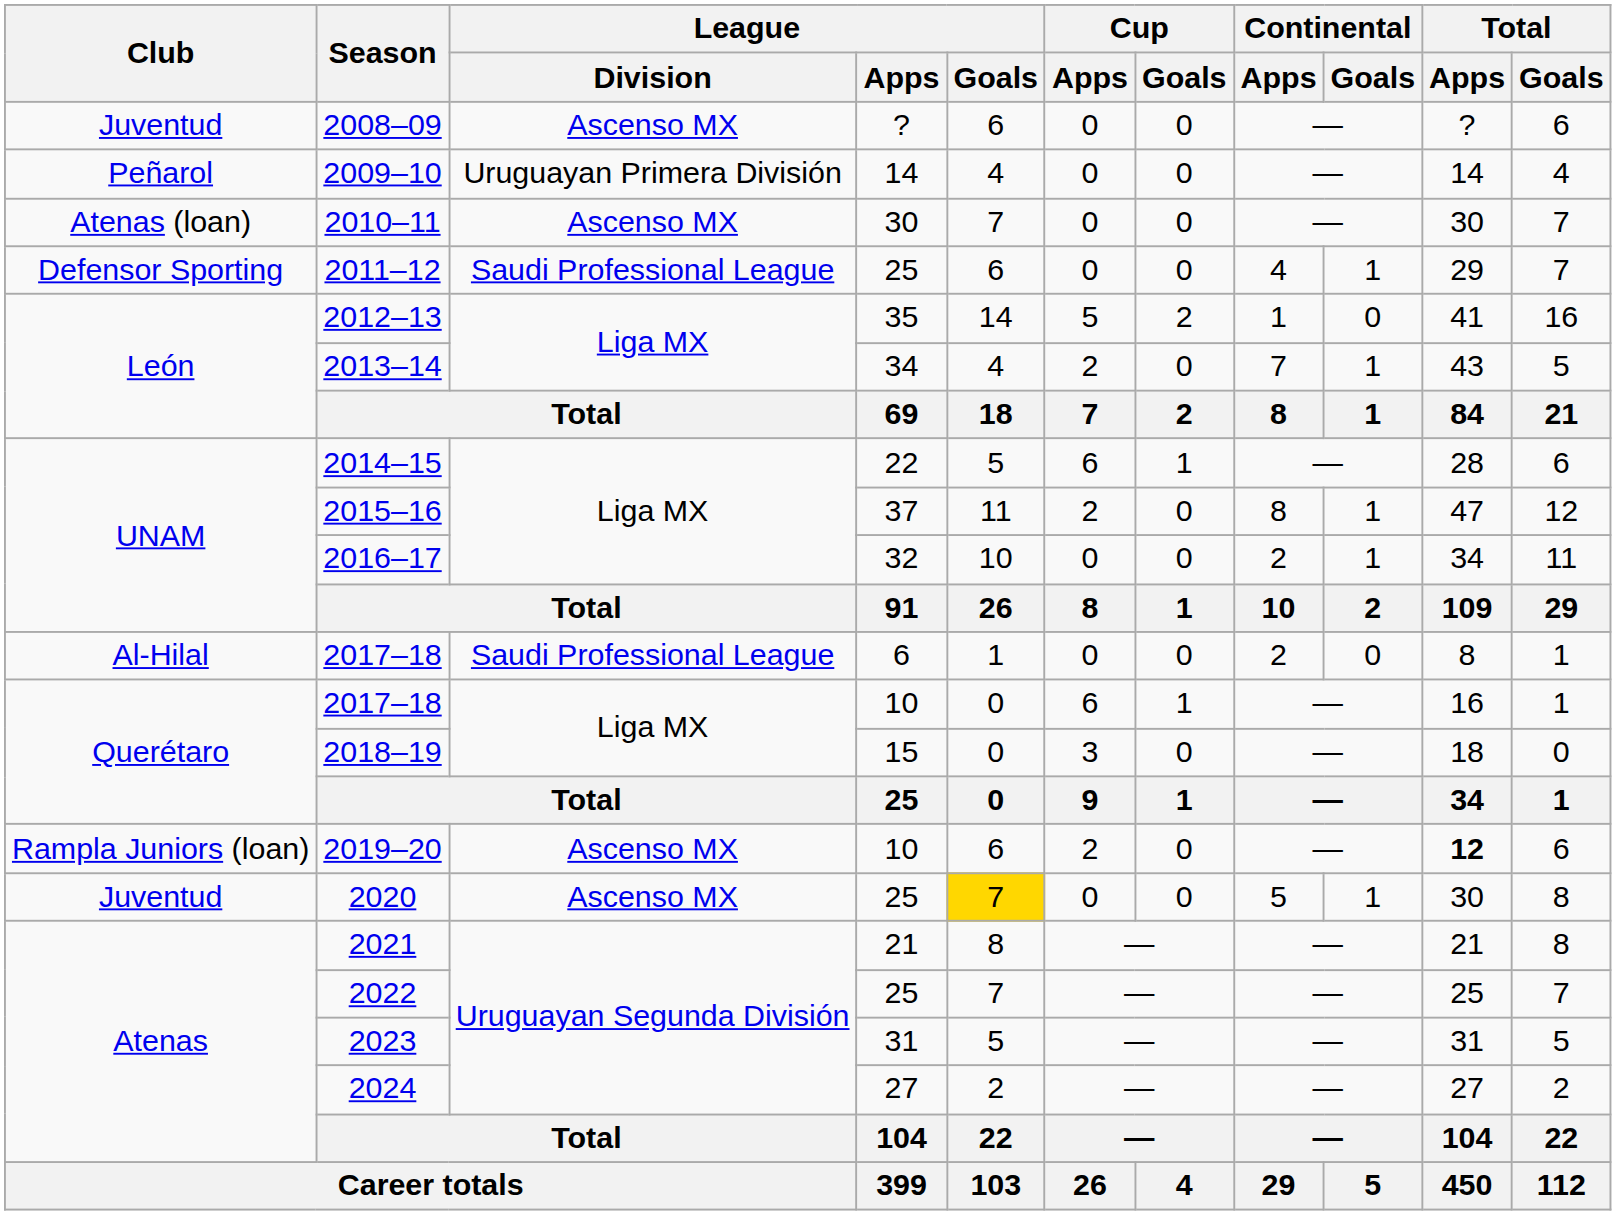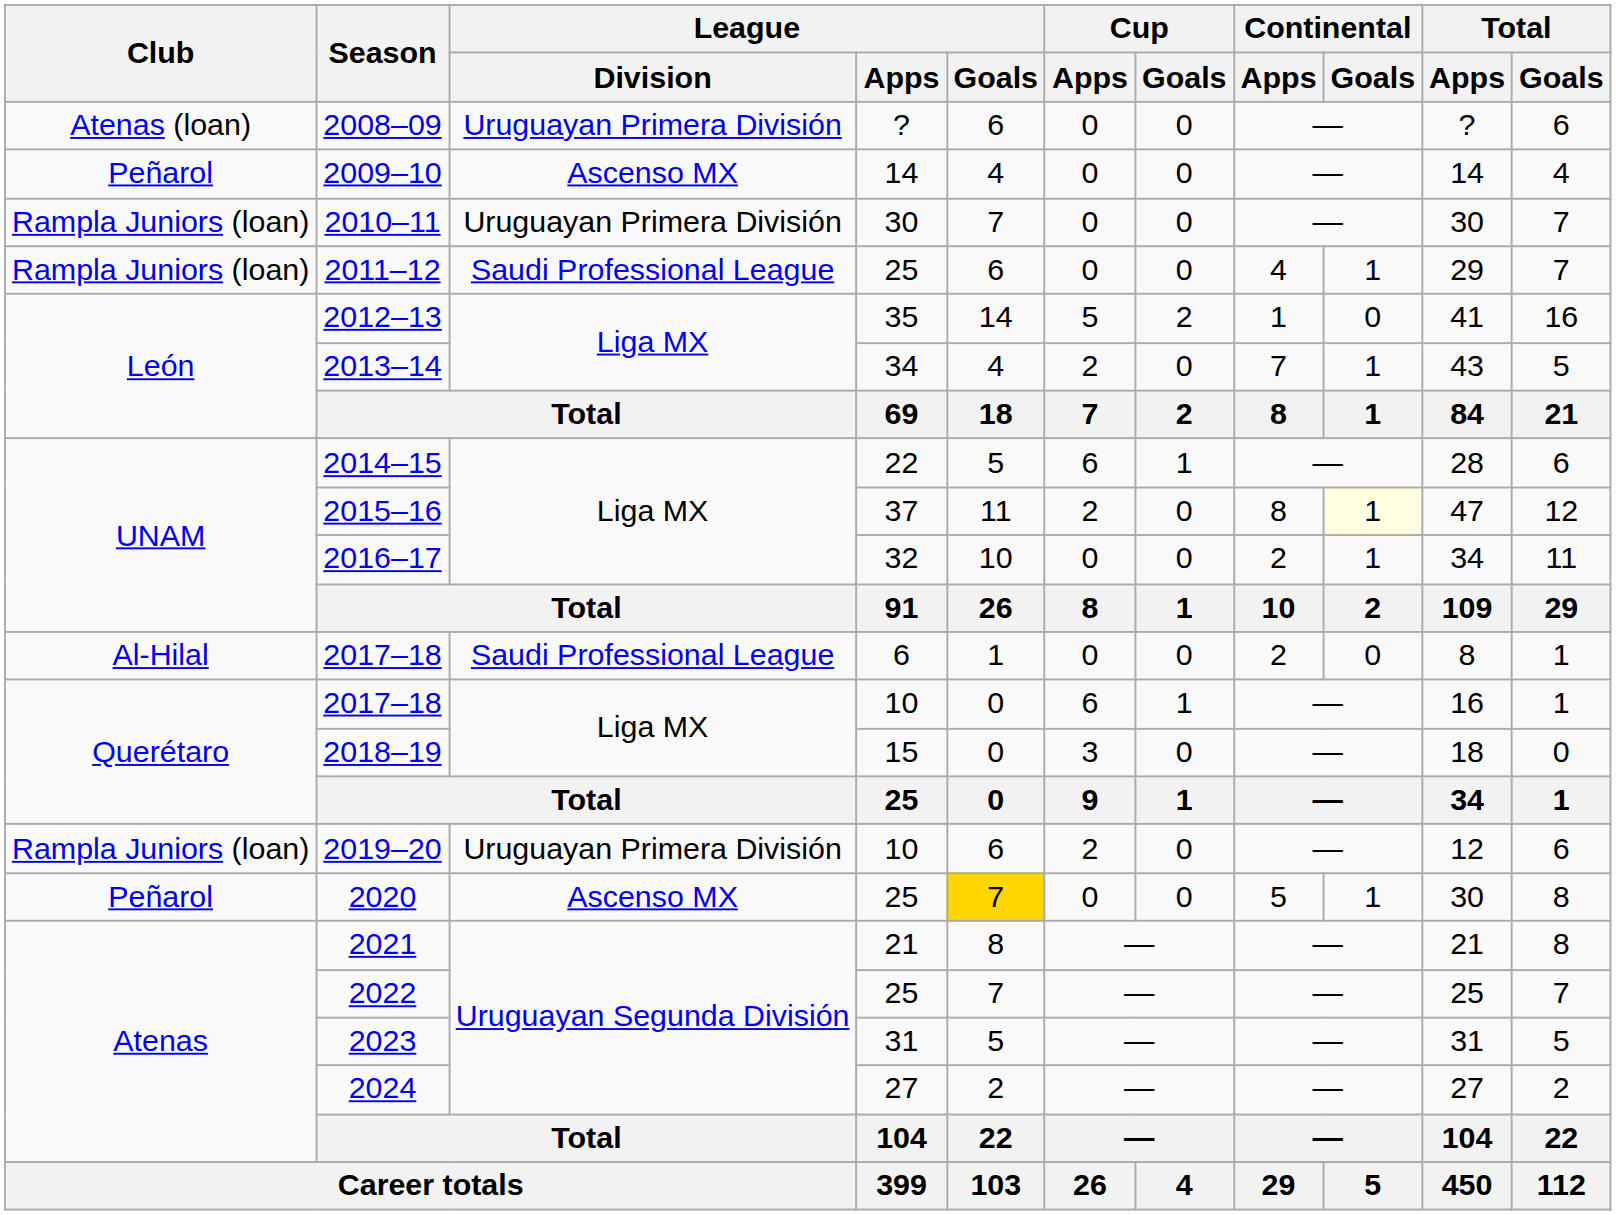2008–09 | Club: Juventud -> Atenas (loan)
2008–09 | League / Division: Ascenso MX -> Uruguayan Primera División
2009–10 | League / Division: Uruguayan Primera División -> Ascenso MX
2010–11 | Club: Atenas (loan) -> Rampla Juniors (loan)
2010–11 | League / Division: Ascenso MX -> Uruguayan Primera División
2011–12 | Club: Defensor Sporting -> Rampla Juniors (loan)
2015–16 | Continental / Goals: no background -> lightyellow background
2019–20 | League / Division: Ascenso MX -> Uruguayan Primera División
2019–20 | Total / Apps: bold -> normal
2020 | Club: Juventud -> Peñarol
